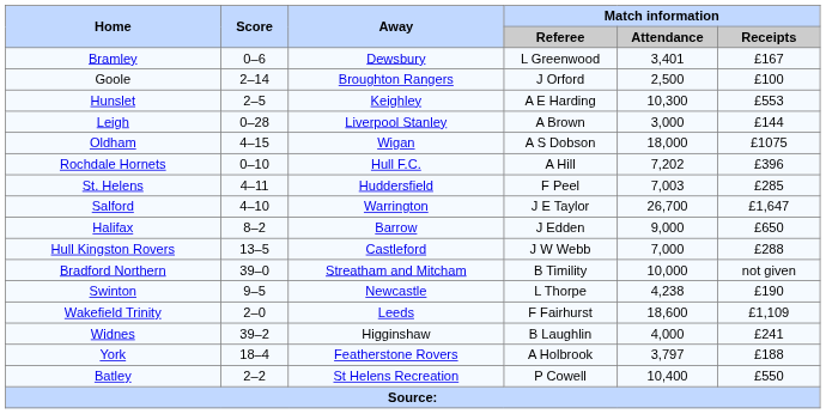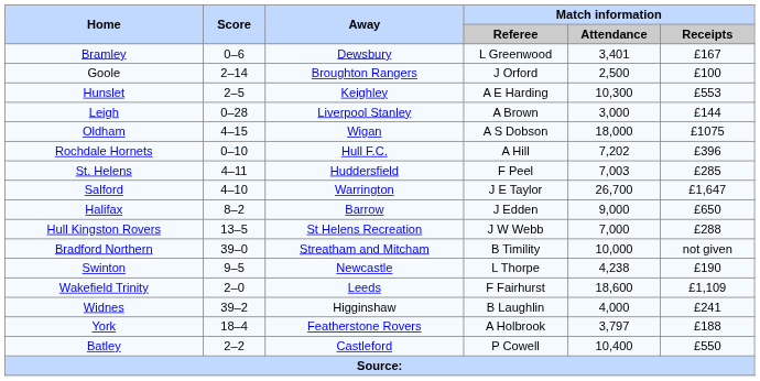Hull Kingston Rovers | Away: Castleford -> St Helens Recreation
Batley | Away: St Helens Recreation -> Castleford
